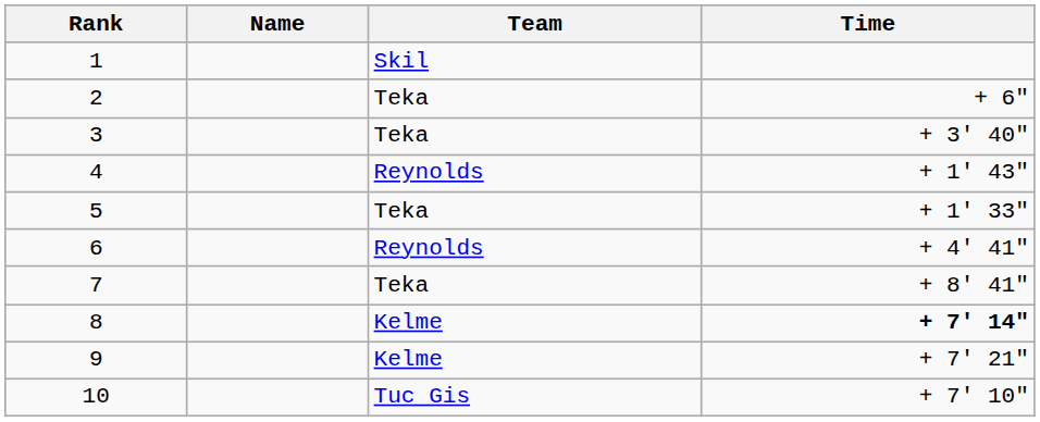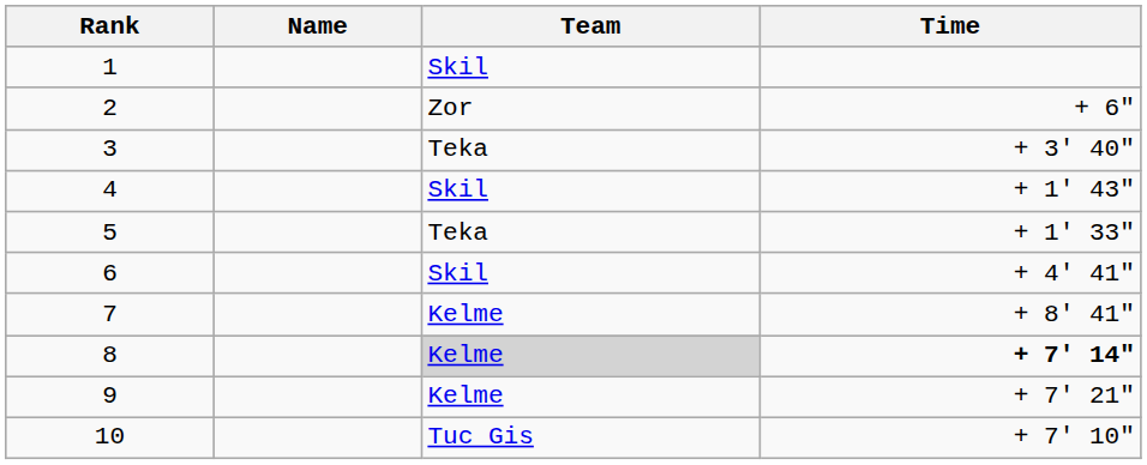2 | Team: Teka -> Zor
4 | Team: Reynolds -> Skil
6 | Team: Reynolds -> Skil
7 | Team: Teka -> Kelme
8 | Team: no background -> lightgrey background
